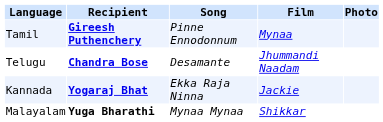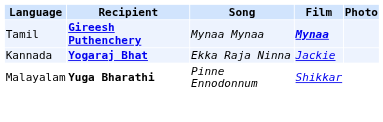Tamil | Song: Pinne Ennodonnum -> Mynaa Mynaa
Tamil | Film: normal -> bold
- row: Telugu | Chandra Bose | Desamante | Jhummandi Naadam
Malayalam | Song: Mynaa Mynaa -> Pinne Ennodonnum
